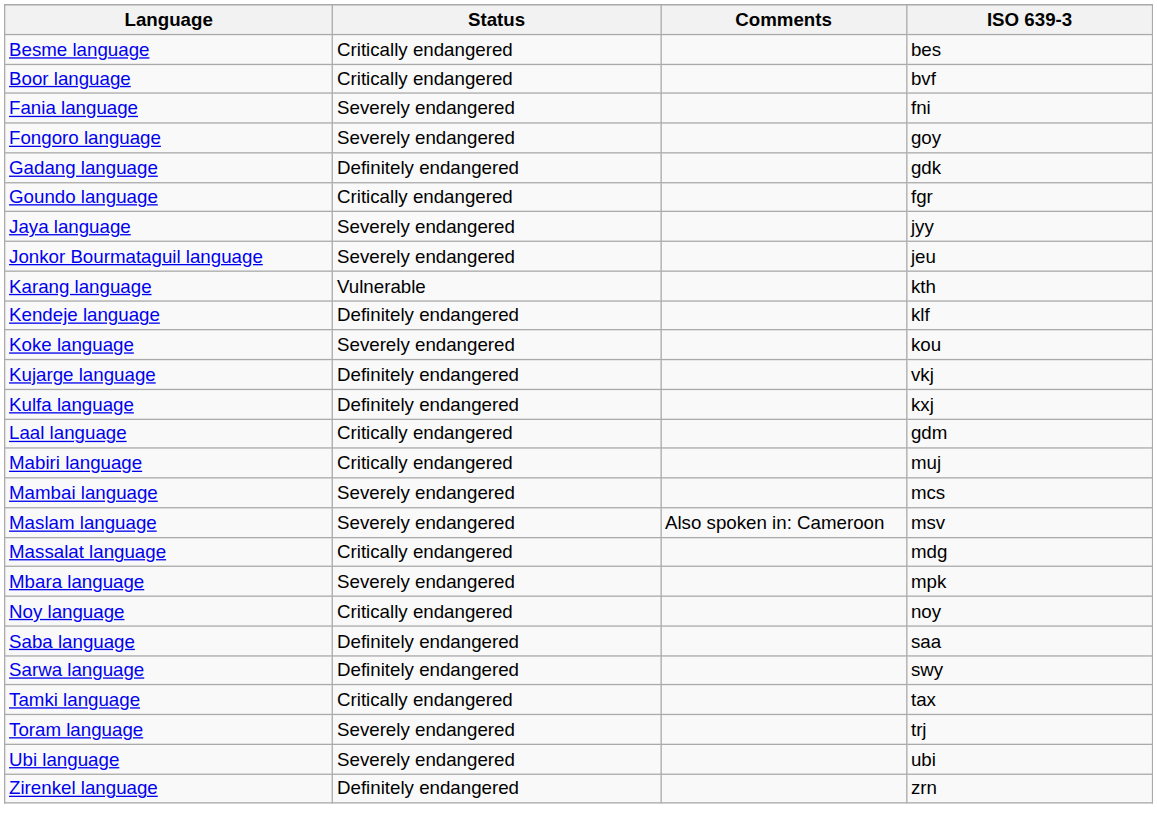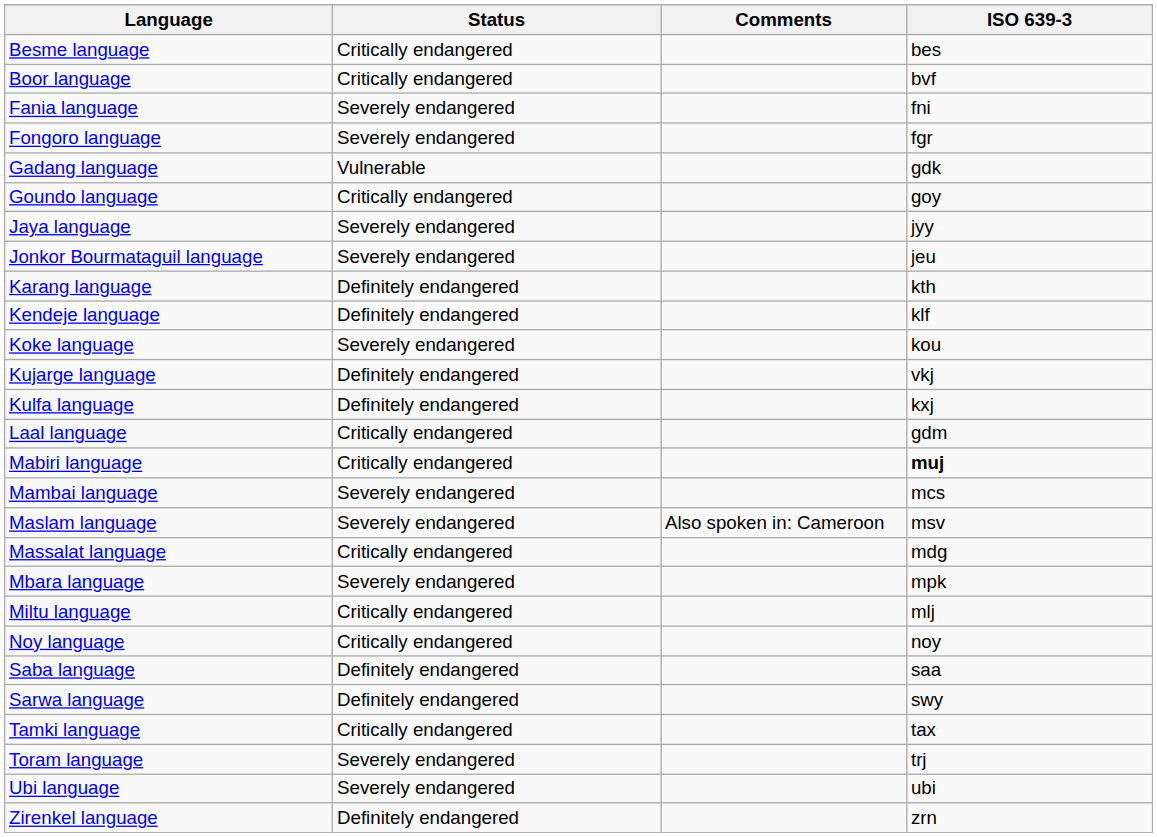Fongoro language | ISO 639-3: goy -> fgr
Gadang language | Status: Definitely endangered -> Vulnerable
Goundo language | ISO 639-3: fgr -> goy
Karang language | Status: Vulnerable -> Definitely endangered
Mabiri language | ISO 639-3: normal -> bold
+ row: Miltu language | Critically endangered | mlj
